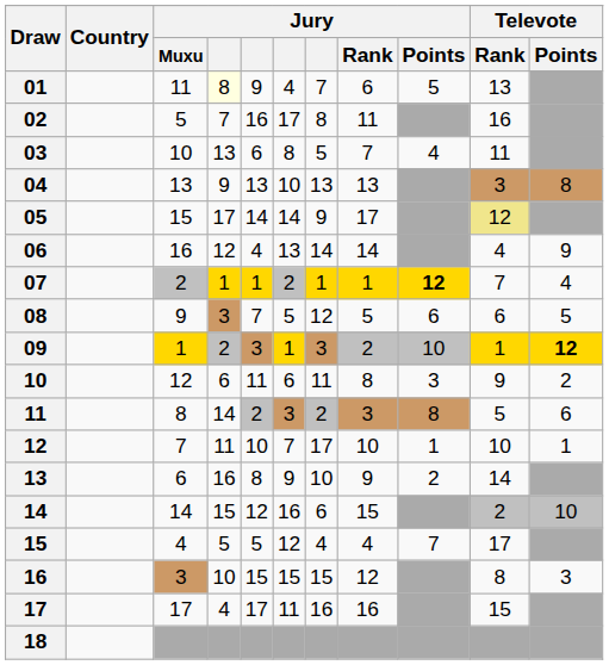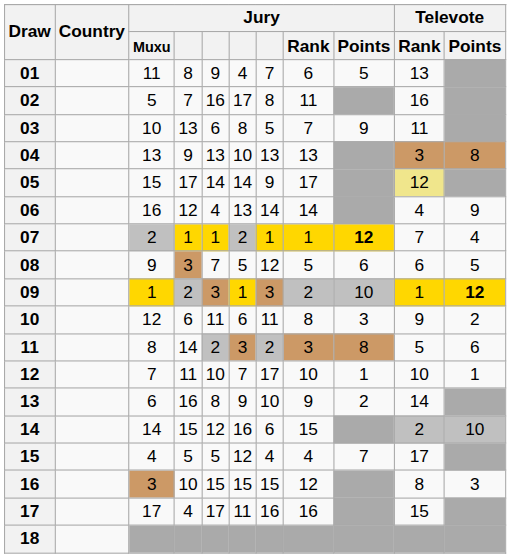01 | column 4: lightyellow background -> no background
03 | Jury / Points: 4 -> 9
